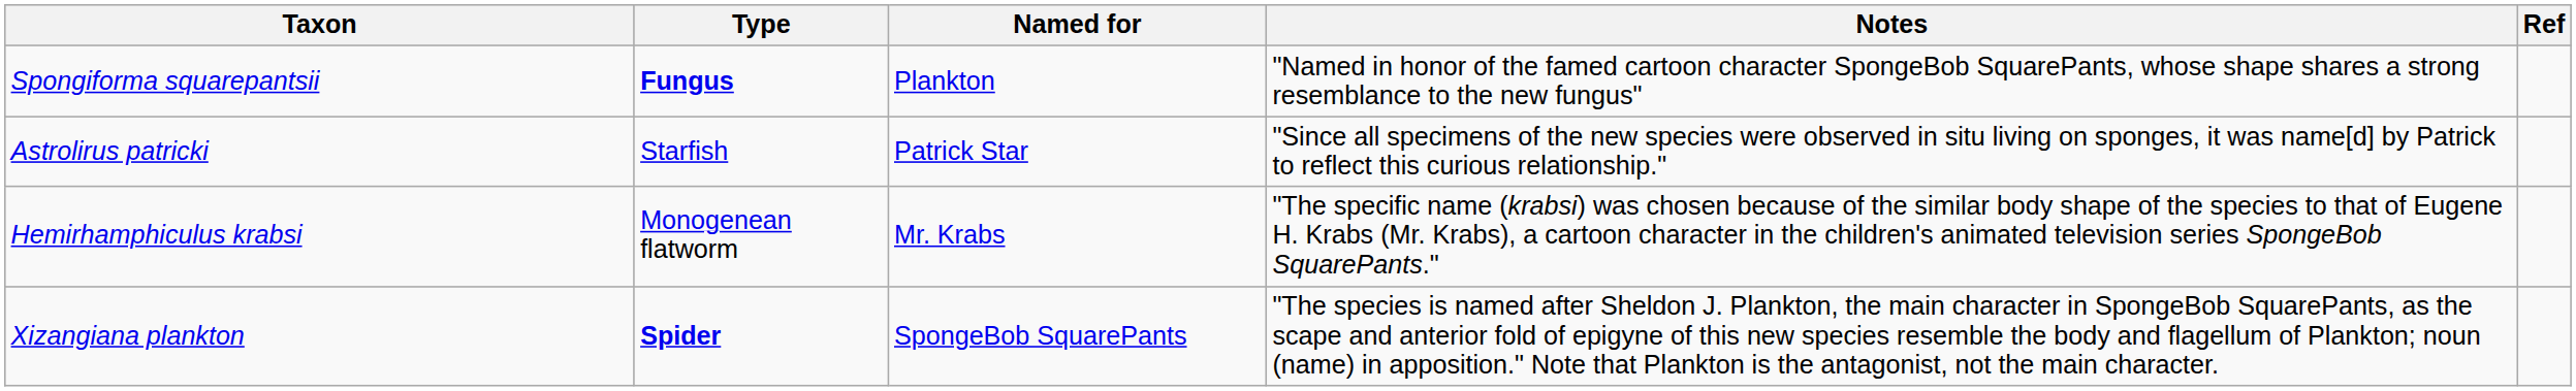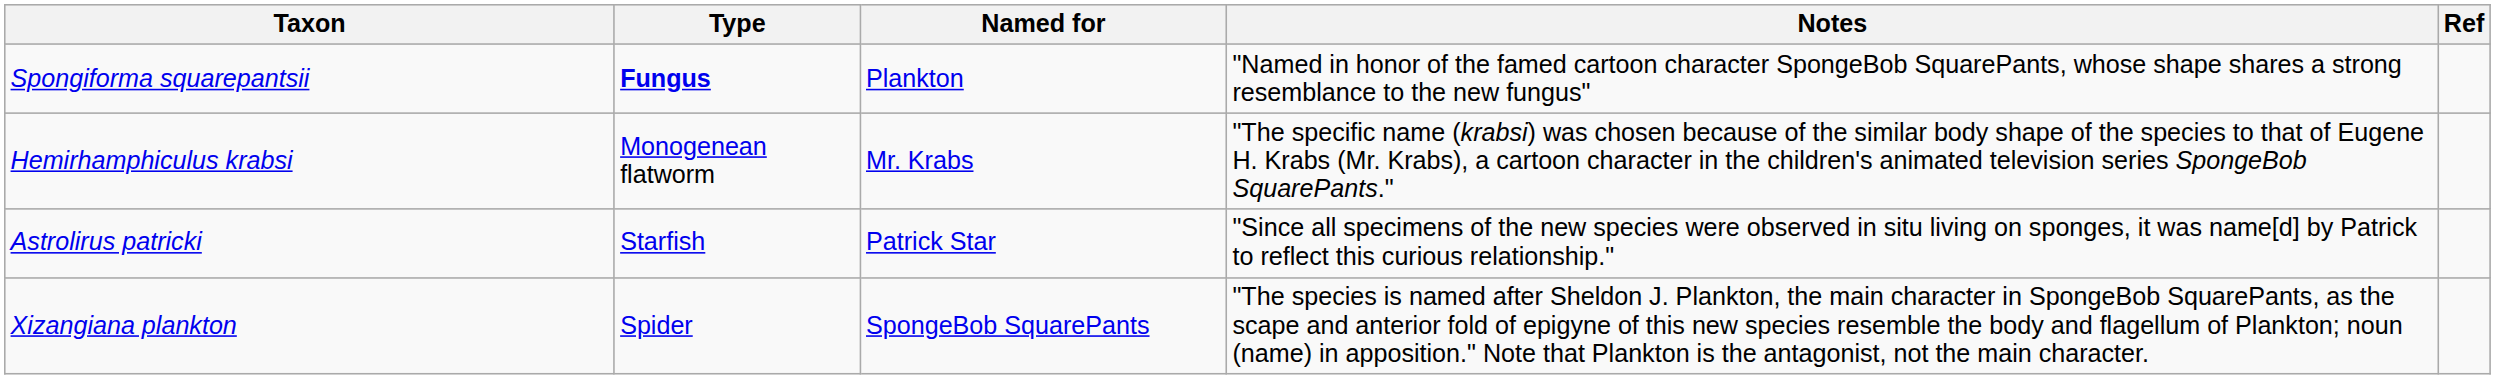rows swapped: Hemirhamphiculus krabsi <-> Astrolirus patricki
Xizangiana plankton | Type: bold -> normal
